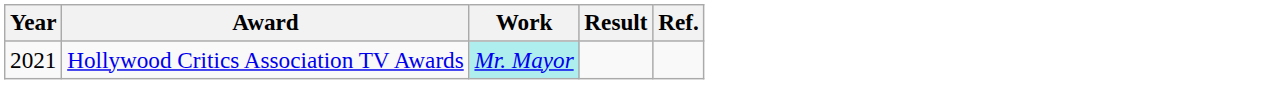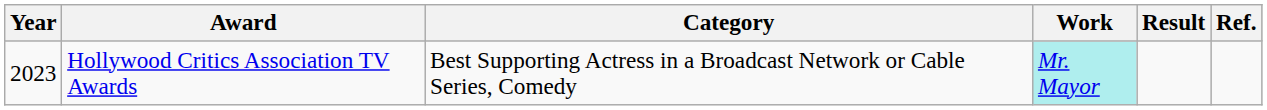+ column: Category | Best Supporting Actress in a Broadcast Network or Cable Series, Comedy
Hollywood Critics Association TV Awards | Year: 2021 -> 2023
